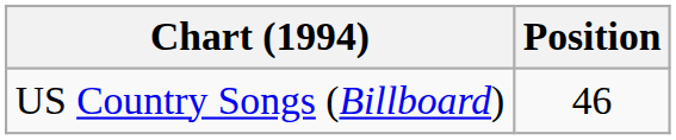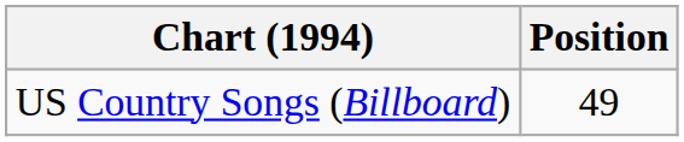US Country Songs (Billboard) | Position: 46 -> 49
